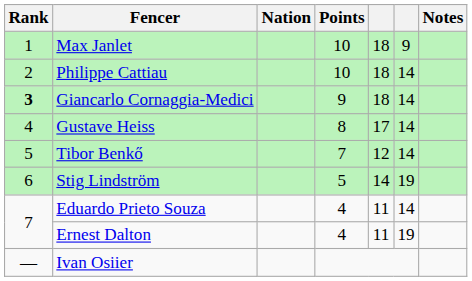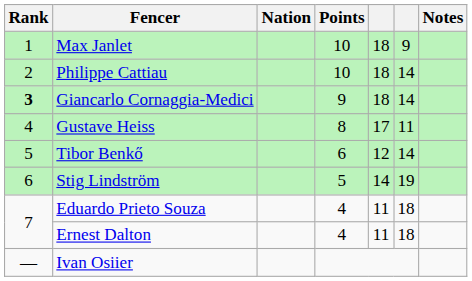Gustave Heiss | column 6: 14 -> 11
Tibor Benkő | Points: 7 -> 6
Eduardo Prieto Souza | column 6: 14 -> 18
Ernest Dalton | column 6: 19 -> 18
